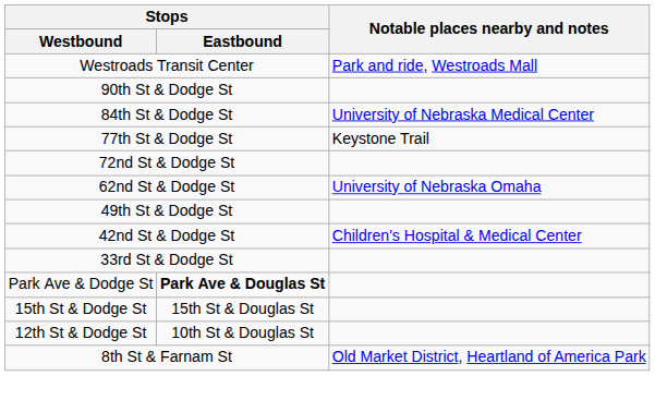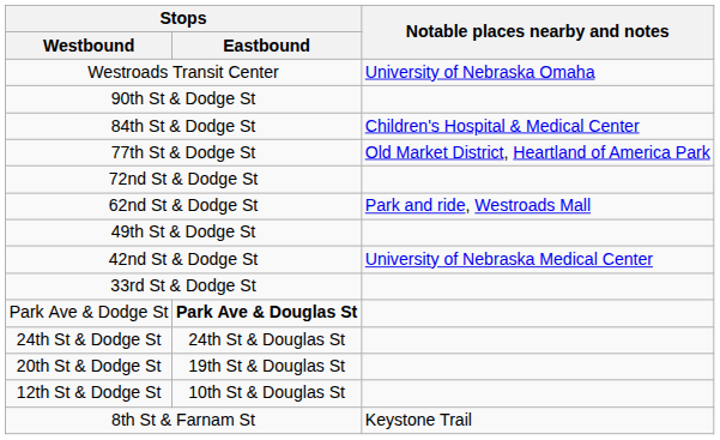Westroads Transit Center | Notable places nearby and notes: Park and ride, Westroads Mall -> University of Nebraska Omaha
84th St & Dodge St | Notable places nearby and notes: University of Nebraska Medical Center -> Children's Hospital & Medical Center
77th St & Dodge St | Notable places nearby and notes: Keystone Trail -> Old Market District, Heartland of America Park
62nd St & Dodge St | Notable places nearby and notes: University of Nebraska Omaha -> Park and ride, Westroads Mall
42nd St & Dodge St | Notable places nearby and notes: Children's Hospital & Medical Center -> University of Nebraska Medical Center
+ row: 24th St & Dodge St | 24th St & Douglas St
+ row: 20th St & Dodge St | 19th St & Douglas St
- row: 15th St & Dodge St | 15th St & Douglas St
8th St & Farnam St | Notable places nearby and notes: Old Market District, Heartland of America Park -> Keystone Trail
